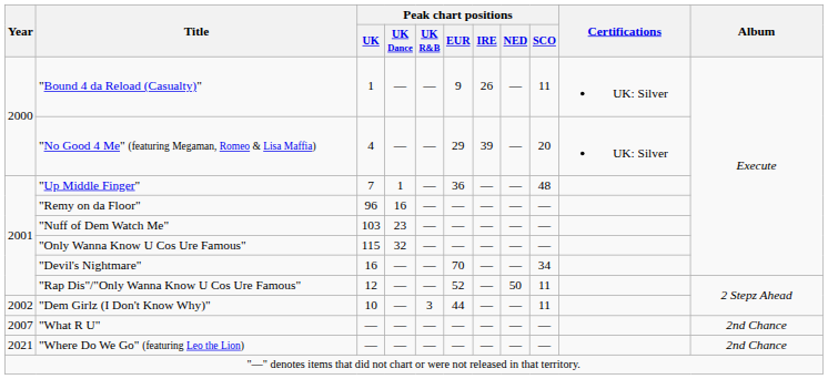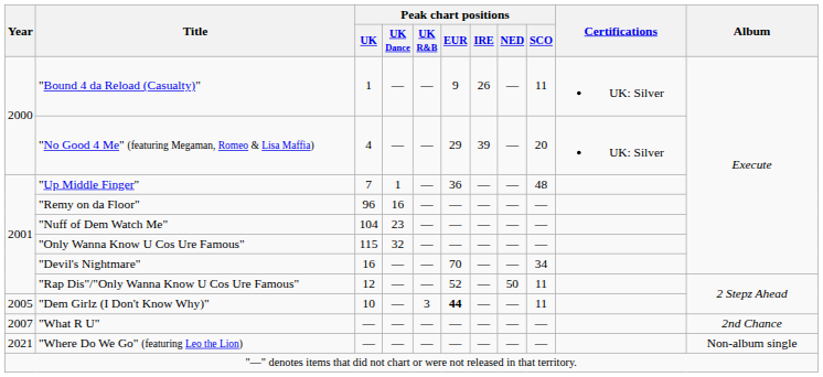"Nuff of Dem Watch Me" | Peak chart positions / UK: 103 -> 104
"Dem Girlz (I Don't Know Why)" | Year: 2002 -> 2005
"Dem Girlz (I Don't Know Why)" | Peak chart positions / EUR: normal -> bold
"Where Do We Go" (featuring Leo the Lion) | Album: 2nd Chance -> Non-album single
